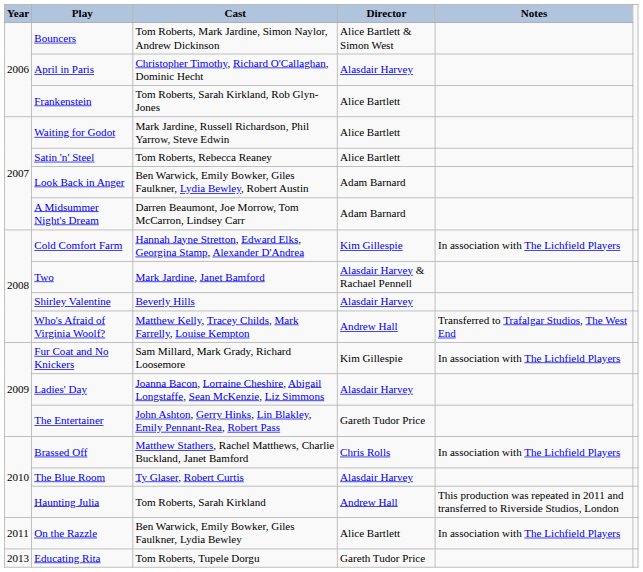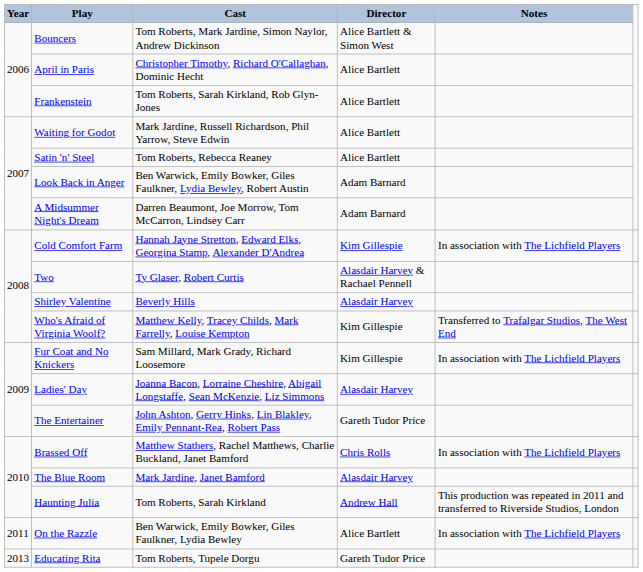April in Paris | Director: Alasdair Harvey -> Alice Bartlett
Two | Cast: Mark Jardine, Janet Bamford -> Ty Glaser, Robert Curtis
Who's Afraid of Virginia Woolf? | Director: Andrew Hall -> Kim Gillespie
The Blue Room | Cast: Ty Glaser, Robert Curtis -> Mark Jardine, Janet Bamford
